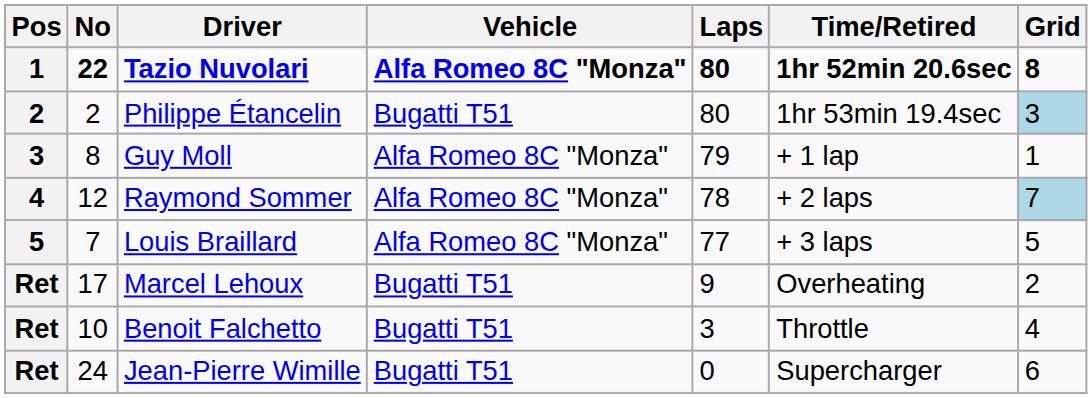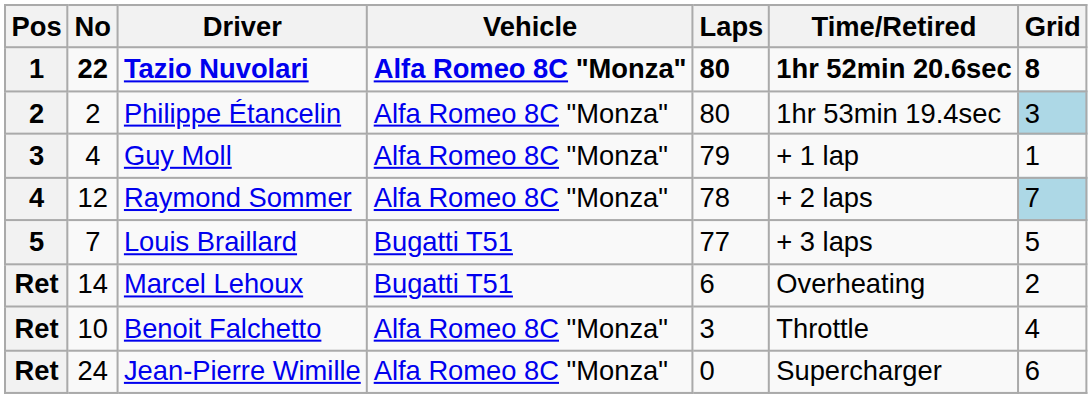Philippe Étancelin | Vehicle: Bugatti T51 -> Alfa Romeo 8C "Monza"
Guy Moll | No: 8 -> 4
Louis Braillard | Vehicle: Alfa Romeo 8C "Monza" -> Bugatti T51
Marcel Lehoux | No: 17 -> 14
Marcel Lehoux | Laps: 9 -> 6
Benoit Falchetto | Vehicle: Bugatti T51 -> Alfa Romeo 8C "Monza"
Jean-Pierre Wimille | Vehicle: Bugatti T51 -> Alfa Romeo 8C "Monza"
